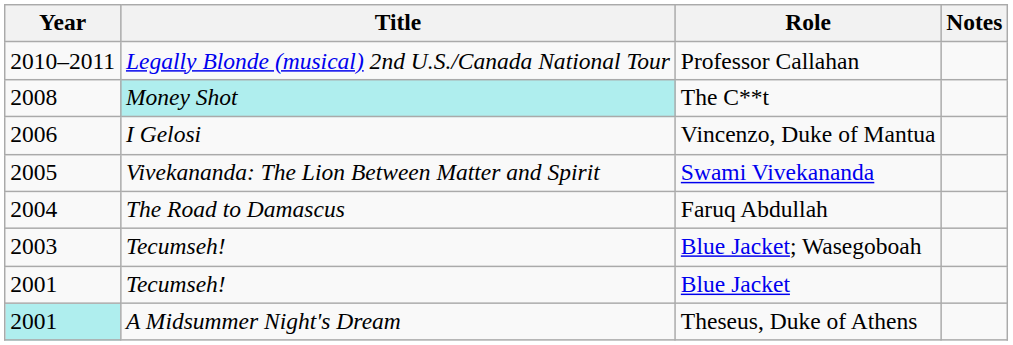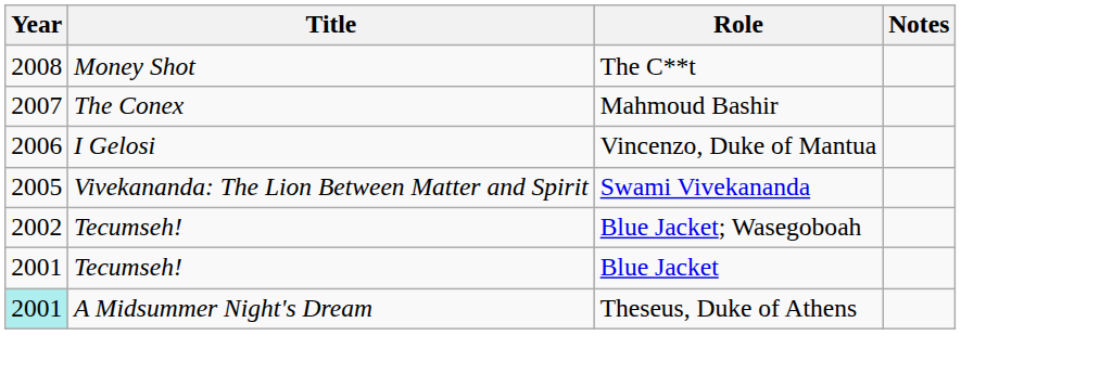- row: 2010–2011 | Legally Blonde (musical) 2nd U.S./Canada National Tour | Professor Callahan
The C**t | Title: paleturquoise background -> no background
+ row: 2007 | The Conex | Mahmoud Bashir
- row: 2004 | The Road to Damascus | Faruq Abdullah
Blue Jacket; Wasegoboah | Year: 2003 -> 2002
